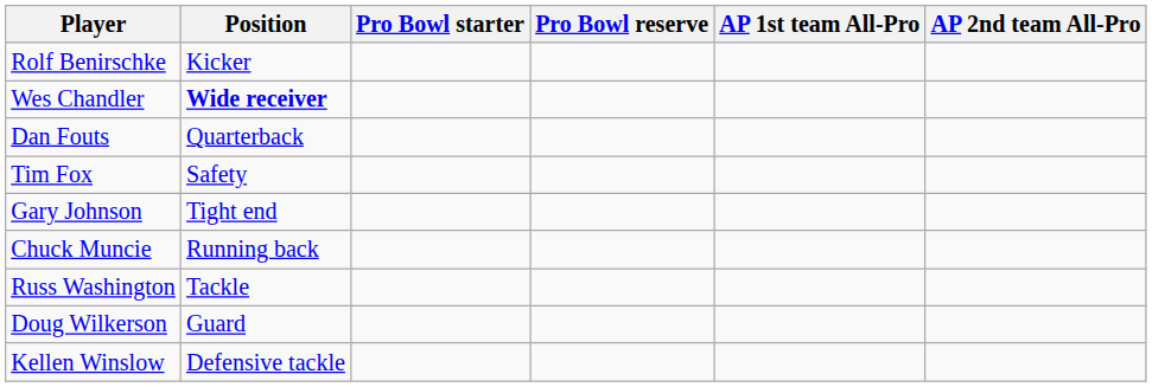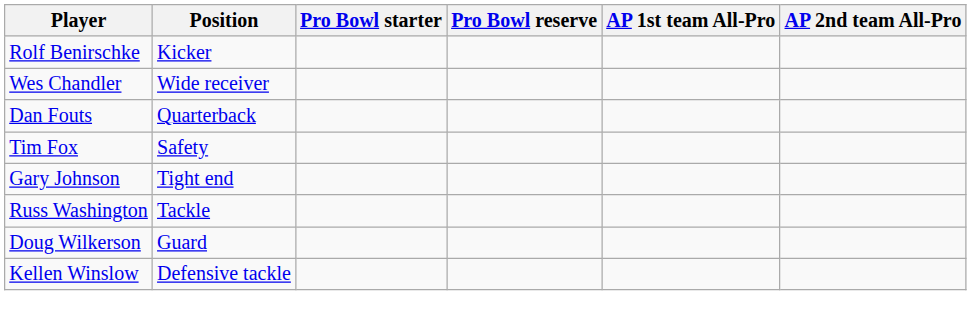Wes Chandler | Position: bold -> normal
- row: Chuck Muncie | Running back
